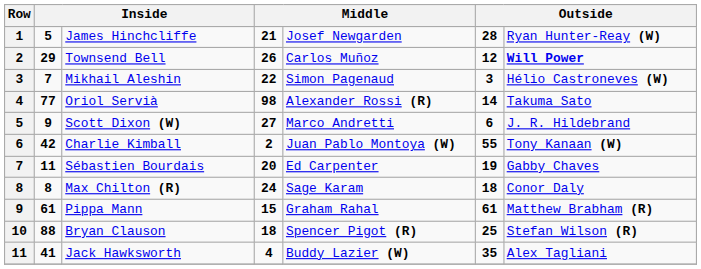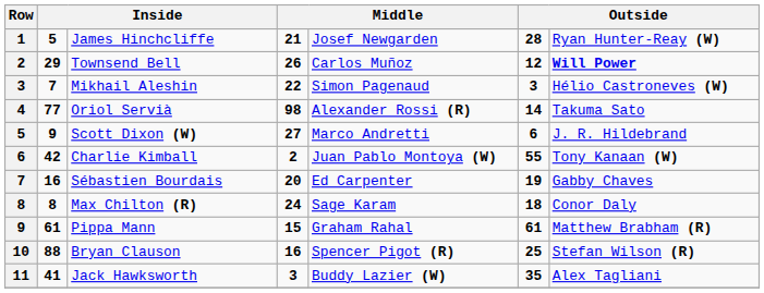Sébastien Bourdais | column 2: 11 -> 16
Bryan Clauson | column 4: 18 -> 16
Jack Hawksworth | column 4: 4 -> 3
